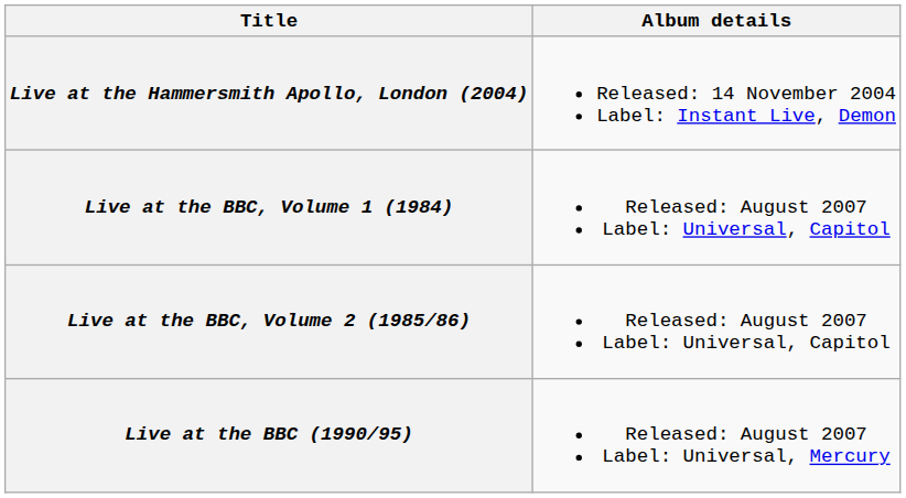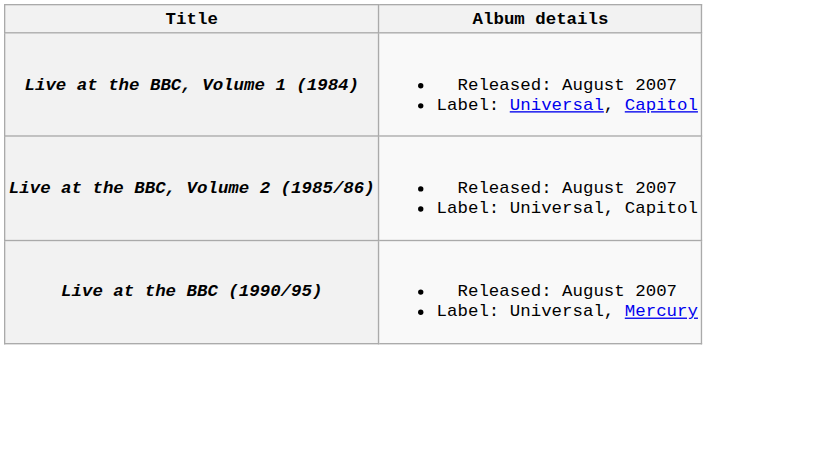- row: Live at the Hammersmith Apollo, London (2004) | Released: 14 November 2004 Label: Instant Live, Demon
